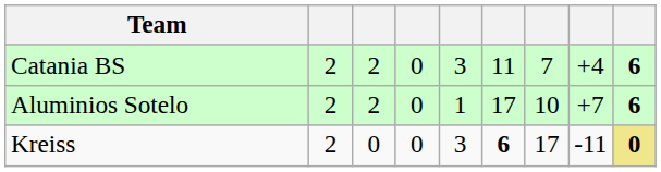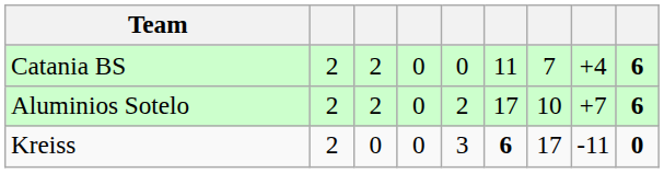Catania BS | column 5: 3 -> 0
Aluminios Sotelo | column 5: 1 -> 2
Kreiss | column 9: khaki background -> no background
